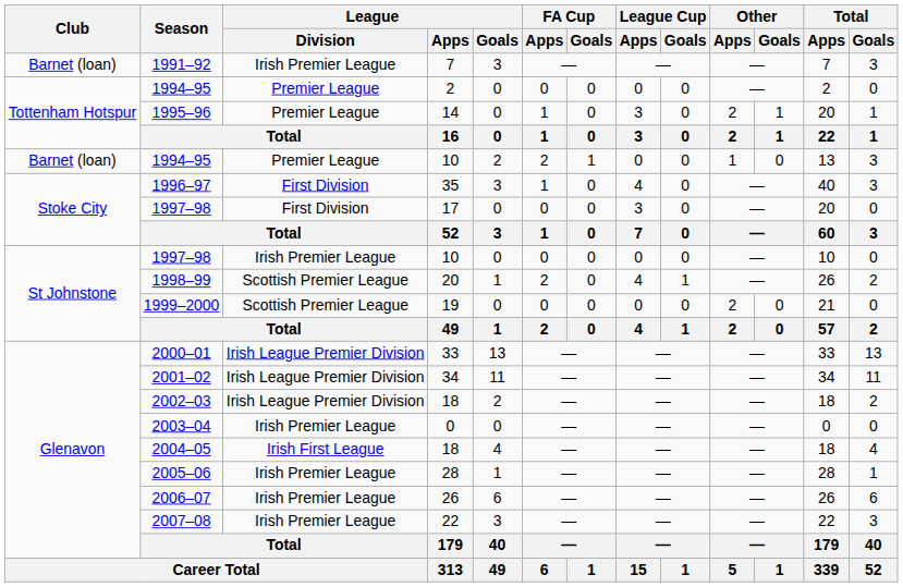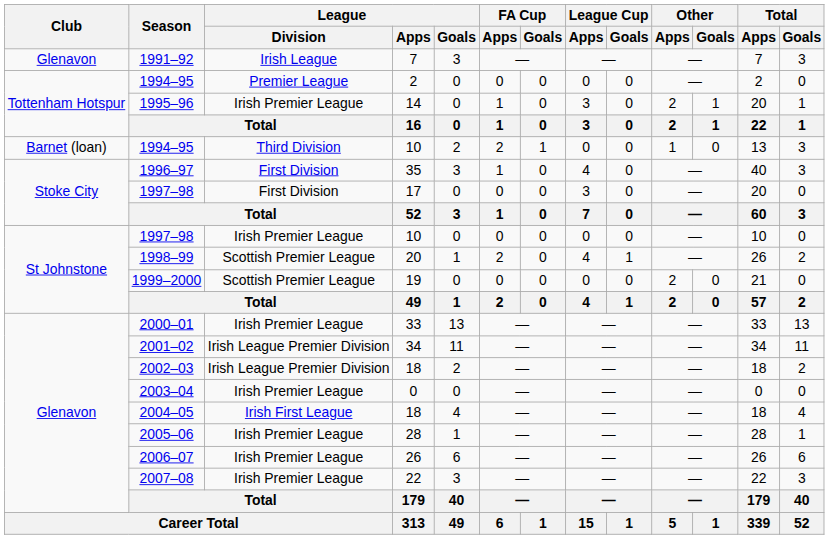1991–92 | Club: Barnet (loan) -> Glenavon
1991–92 | League / Division: Irish Premier League -> Irish League
1995–96 | League / Division: Premier League -> Irish Premier League
1994–95 / 10 | League / Division: Premier League -> Third Division
2000–01 | League / Division: Irish League Premier Division -> Irish Premier League
